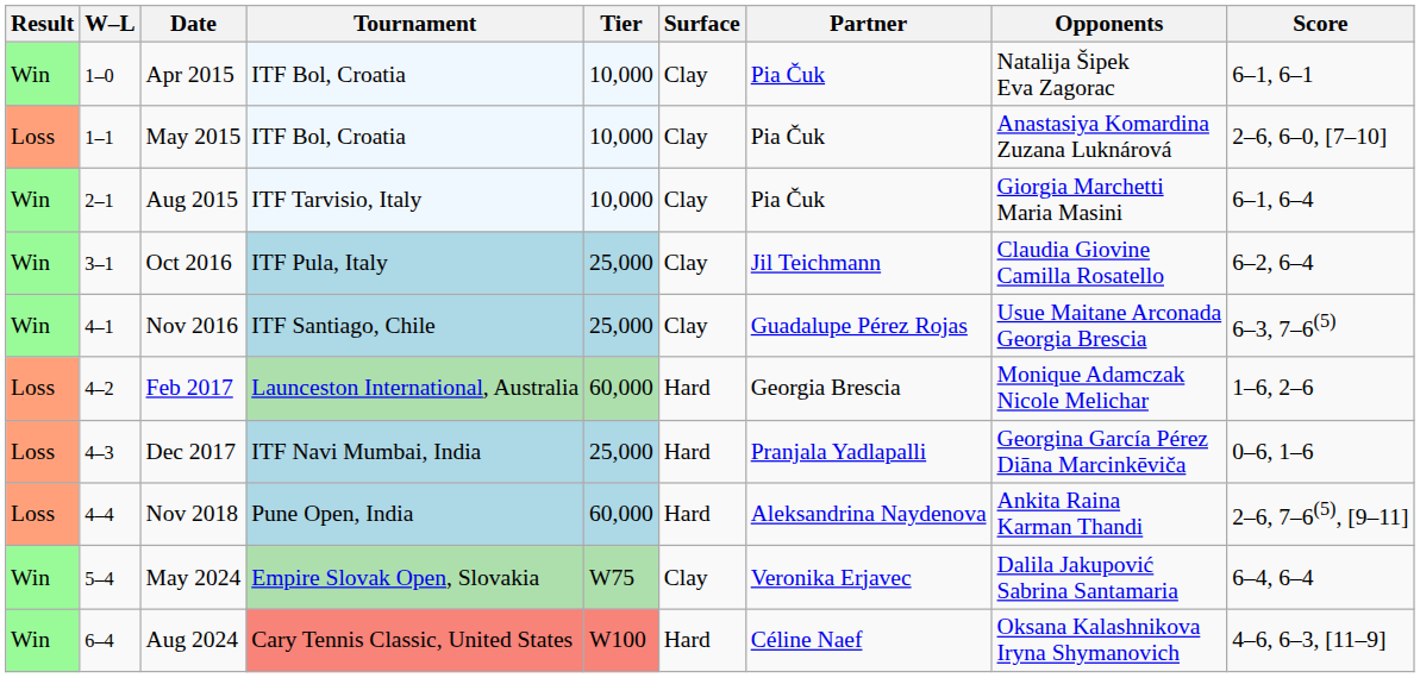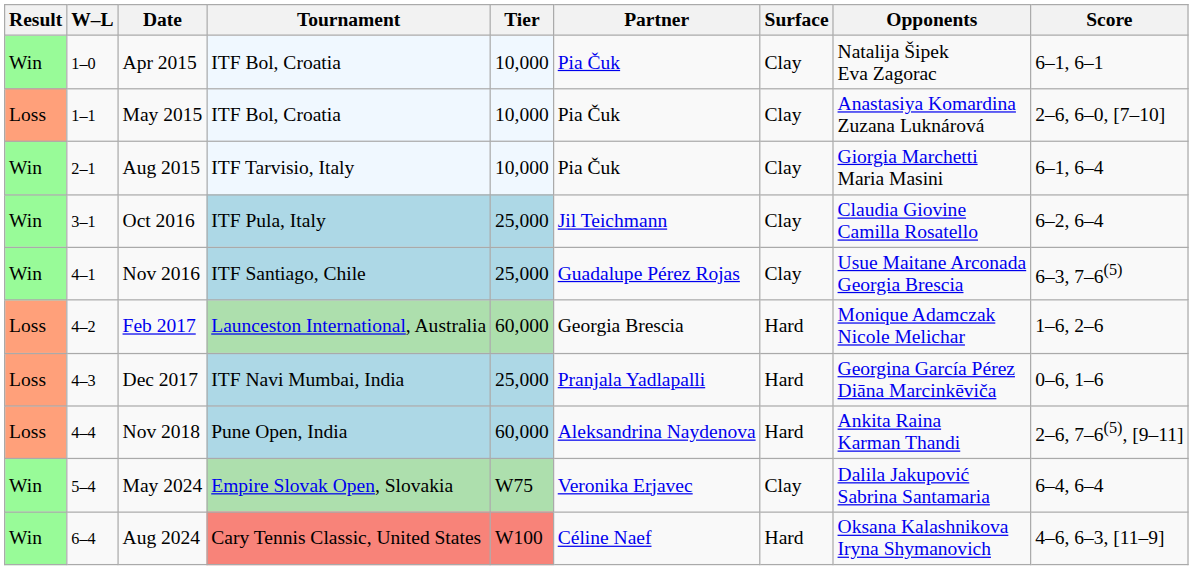columns swapped: Surface <-> Partner
